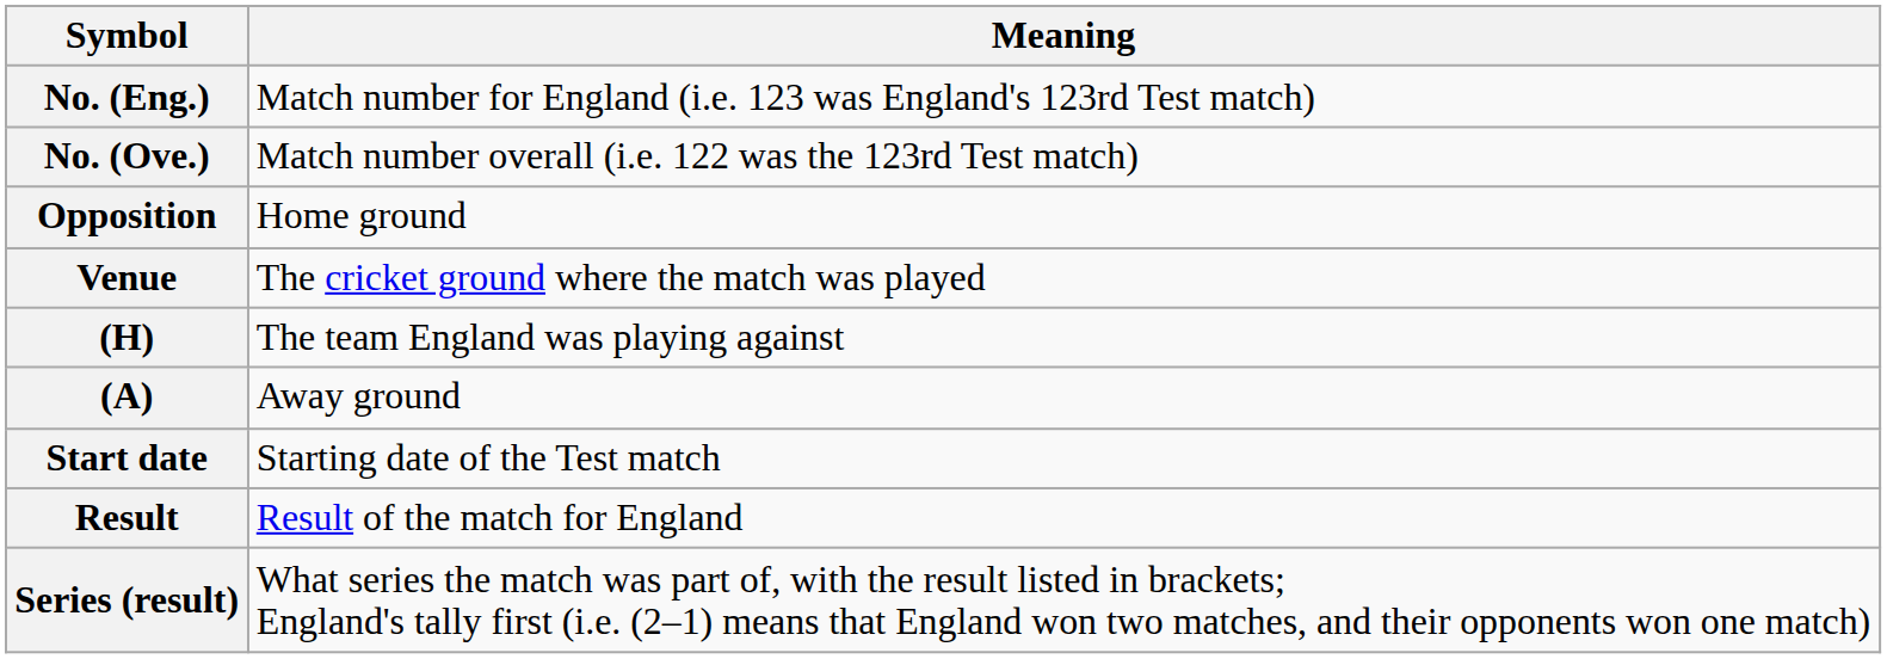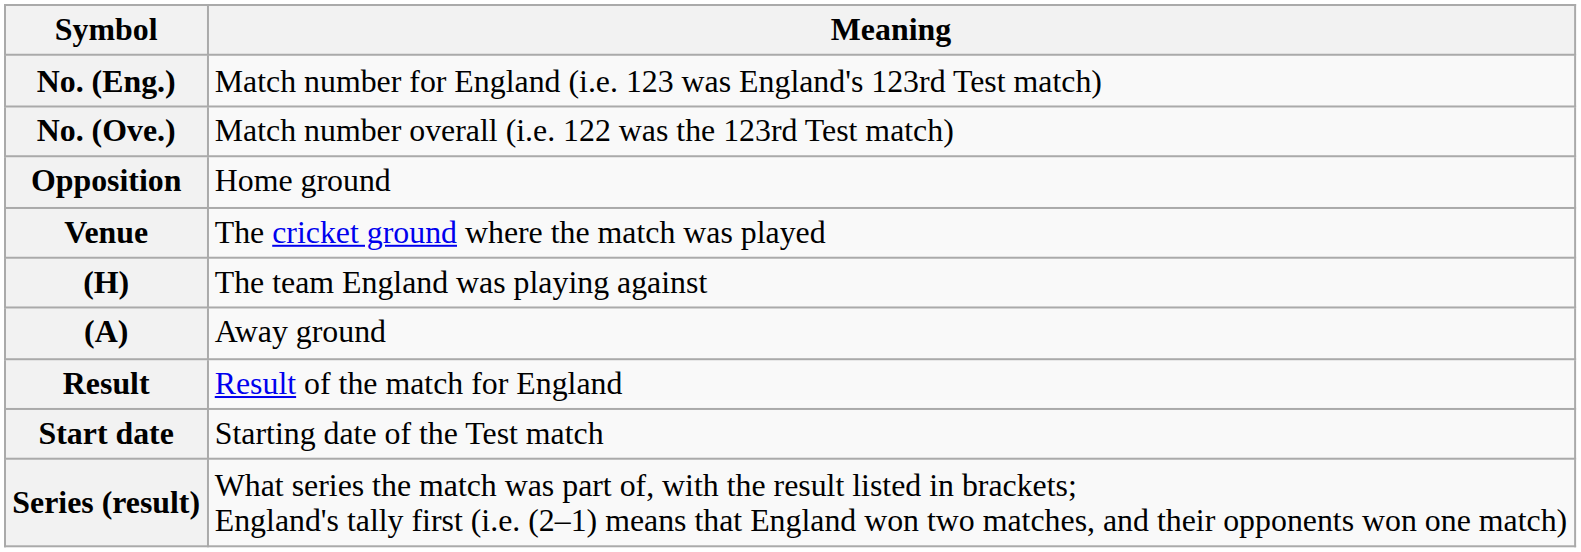rows swapped: Start date <-> Result
